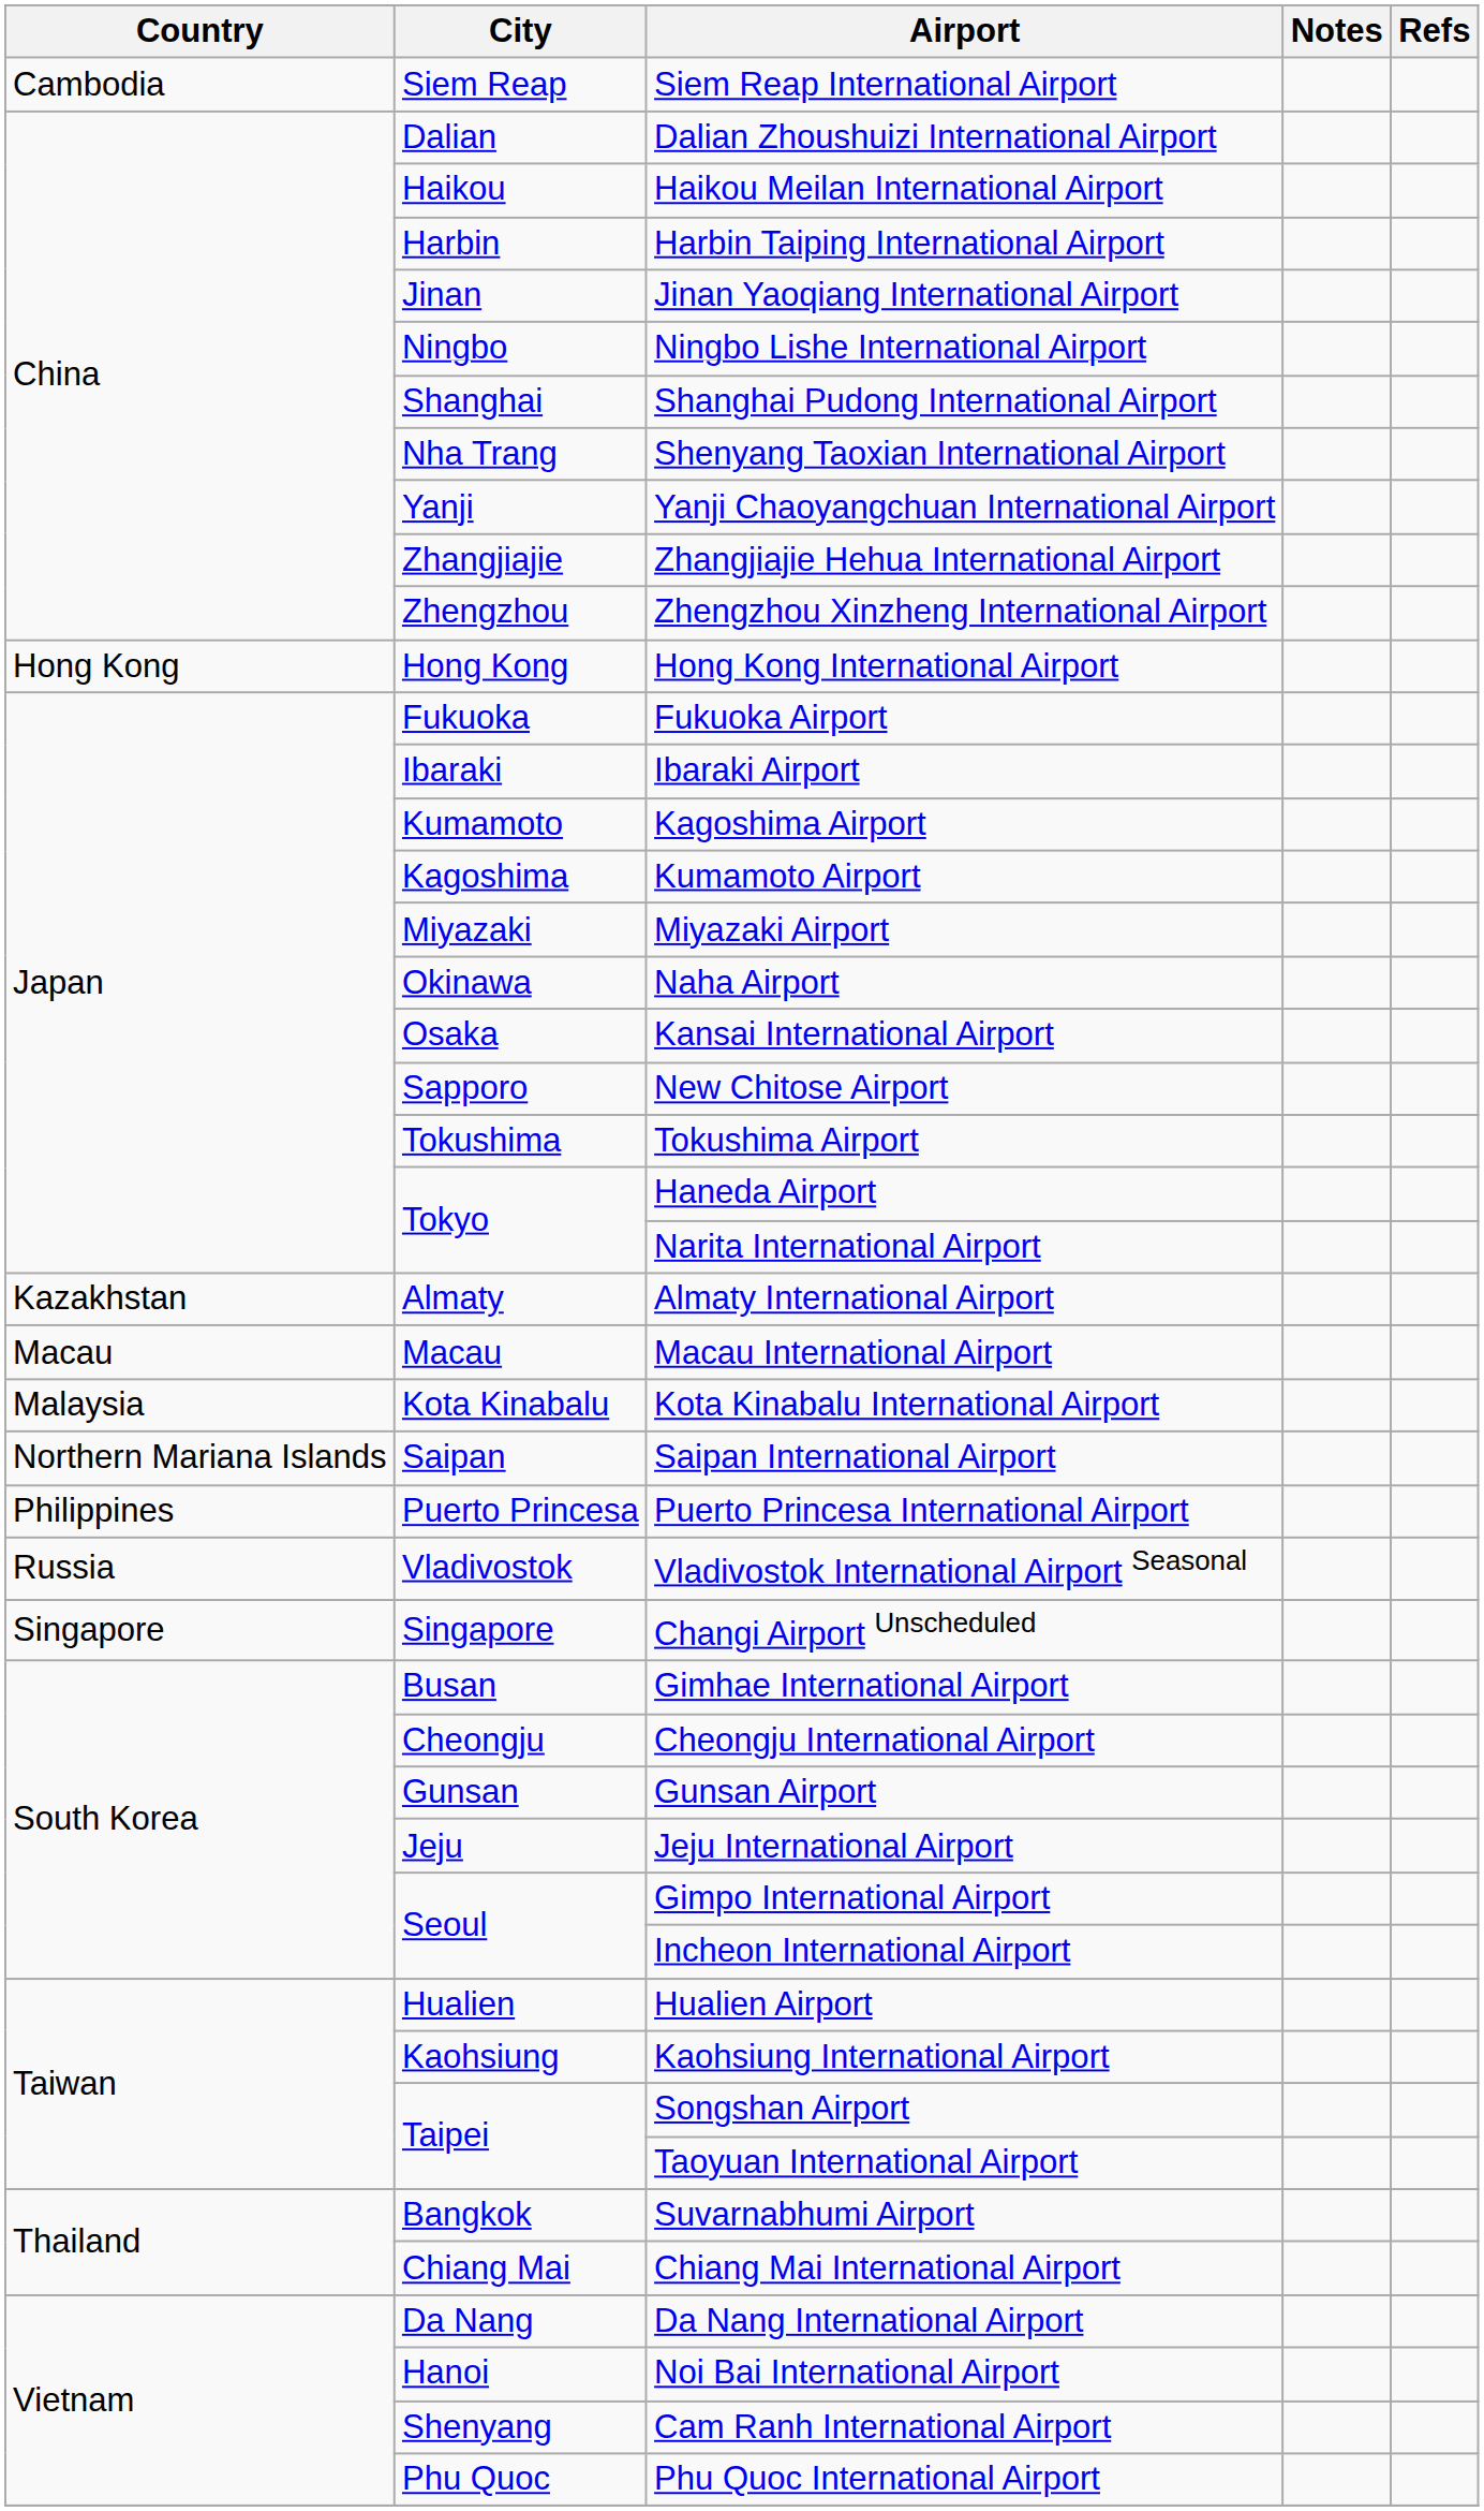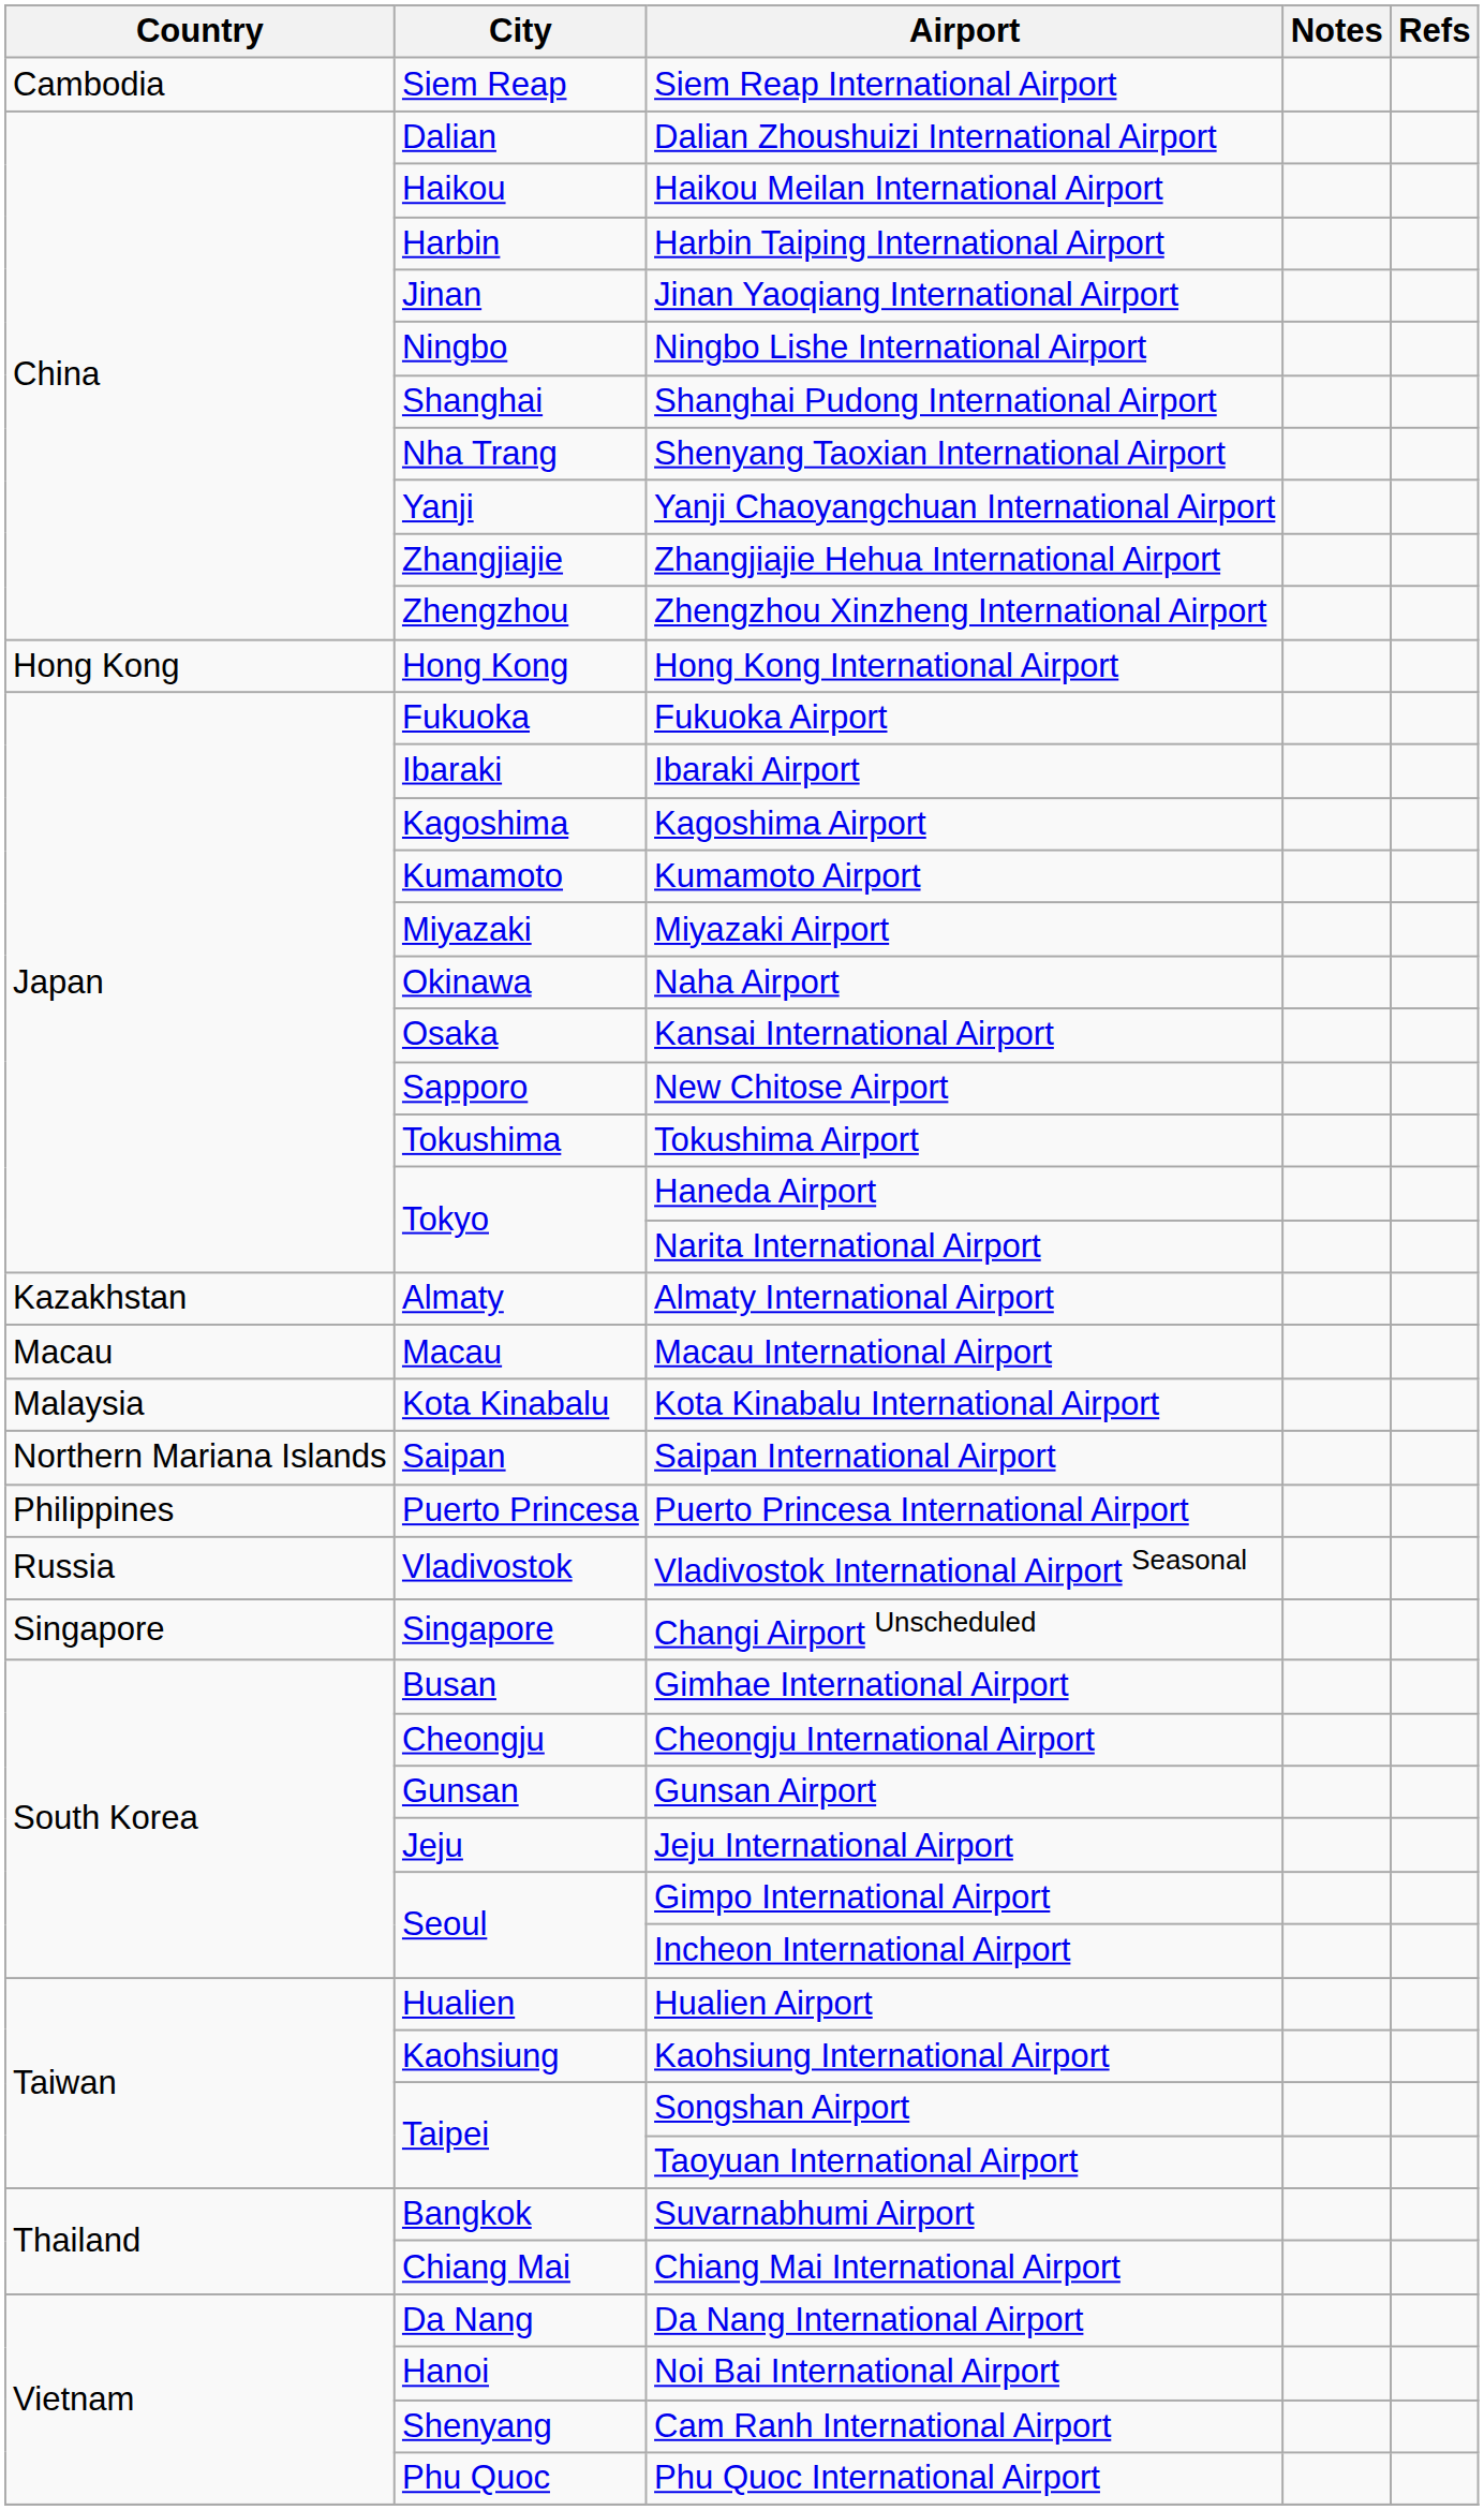Kagoshima Airport | City: Kumamoto -> Kagoshima
Kumamoto Airport | City: Kagoshima -> Kumamoto
